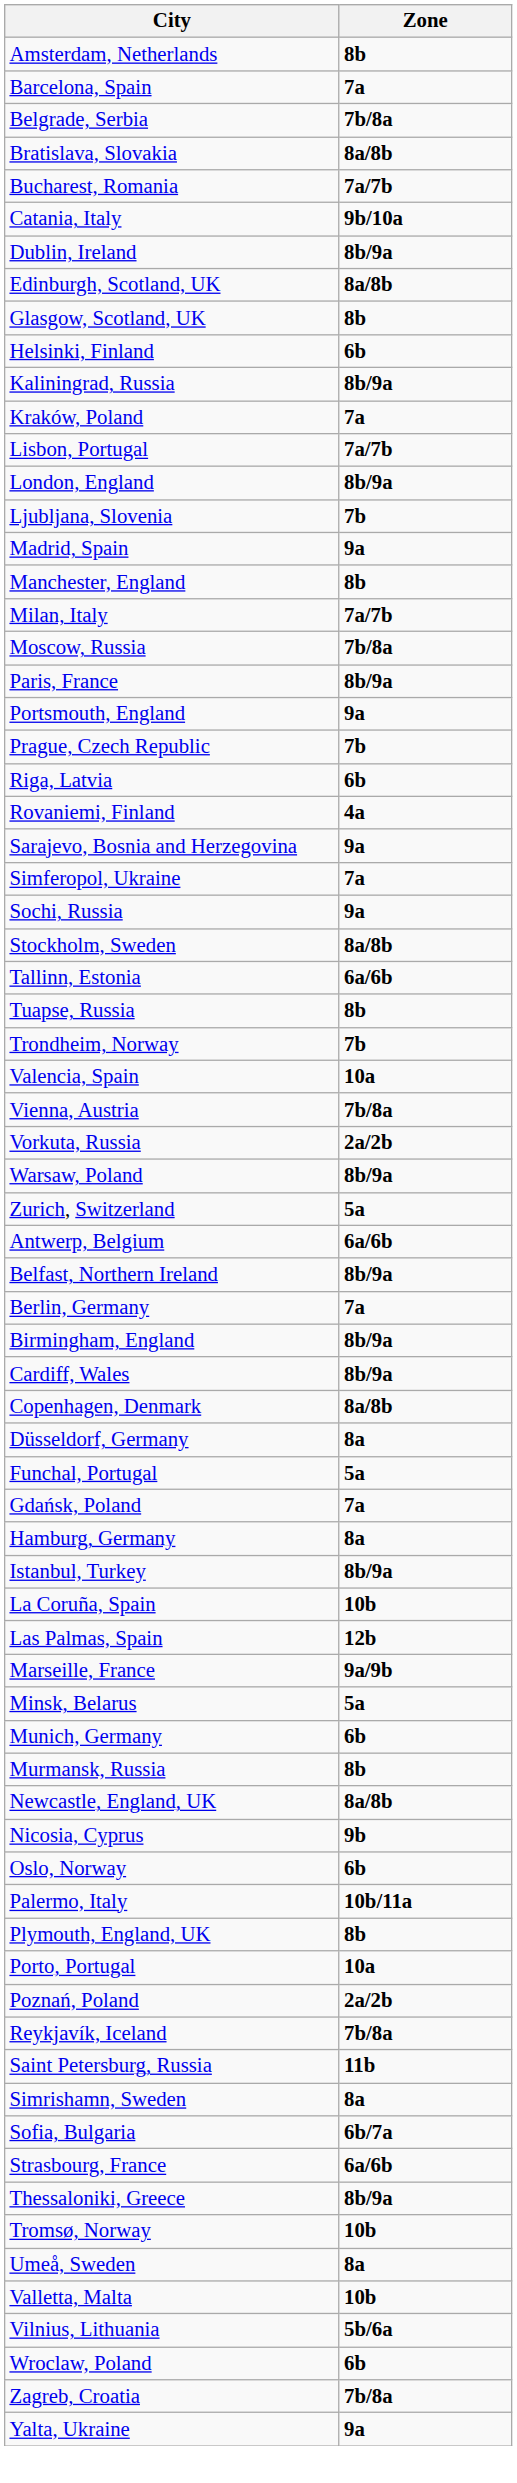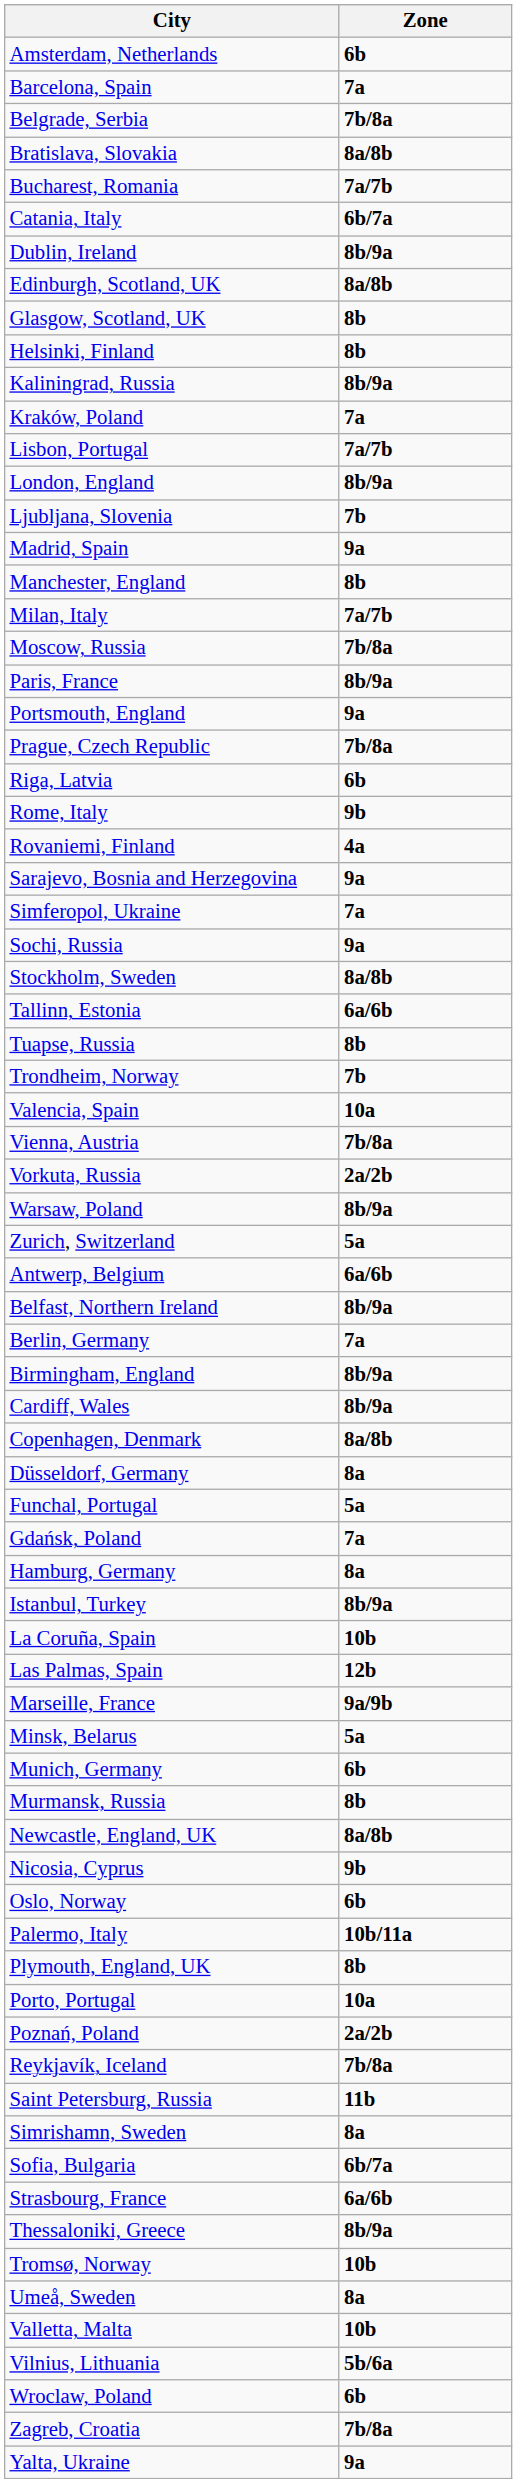Amsterdam, Netherlands | Zone: 8b -> 6b
Catania, Italy | Zone: 9b/10a -> 6b/7a
Helsinki, Finland | Zone: 6b -> 8b
Prague, Czech Republic | Zone: 7b -> 7b/8a
+ row: Rome, Italy | 9b
